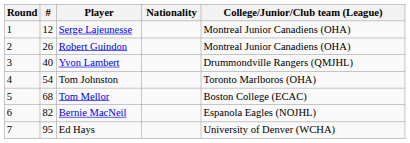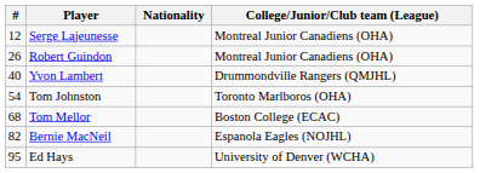- column: Round | 1 | 2 | 3 | 4 | 5 | 6 | 7
